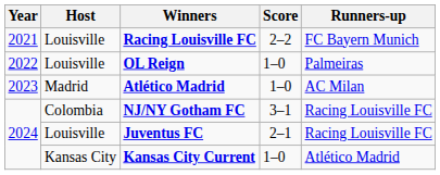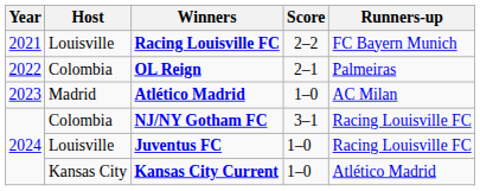OL Reign | Host: Louisville -> Colombia
OL Reign | Score: 1–0 -> 2–1
Juventus FC | Score: 2–1 -> 1–0
